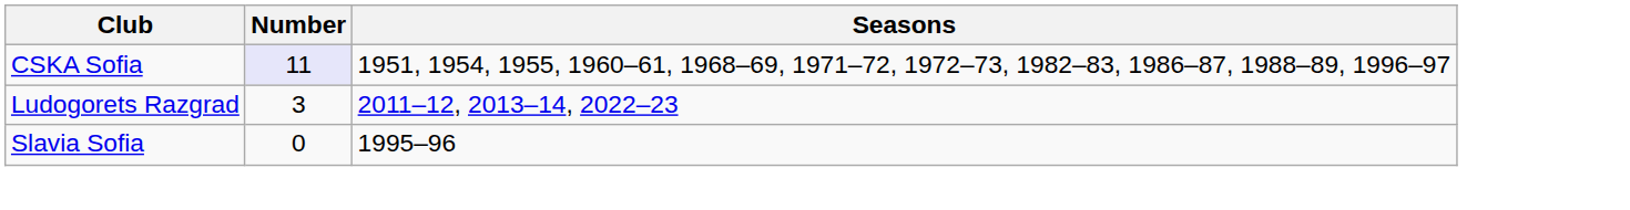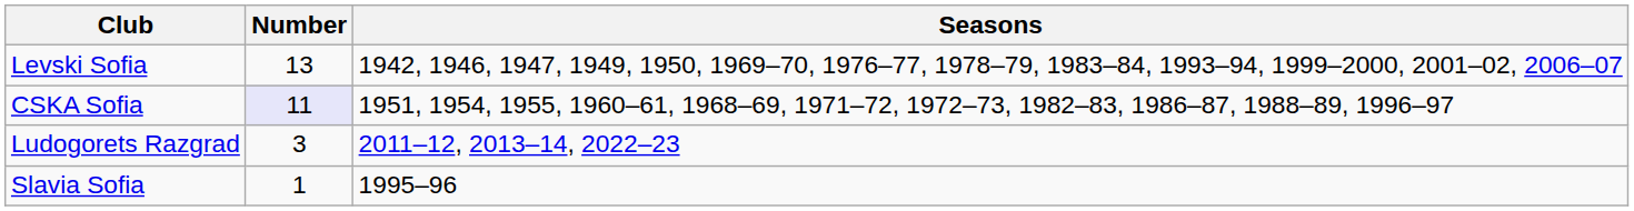+ row: Levski Sofia | 13 | 1942, 1946, 1947, 1949, 1950, 1969–70, 1976–77, 1978–79, 1983–84, 1993–94, 1999–2000, 2001–02, 2006–07
Slavia Sofia | Number: 0 -> 1
